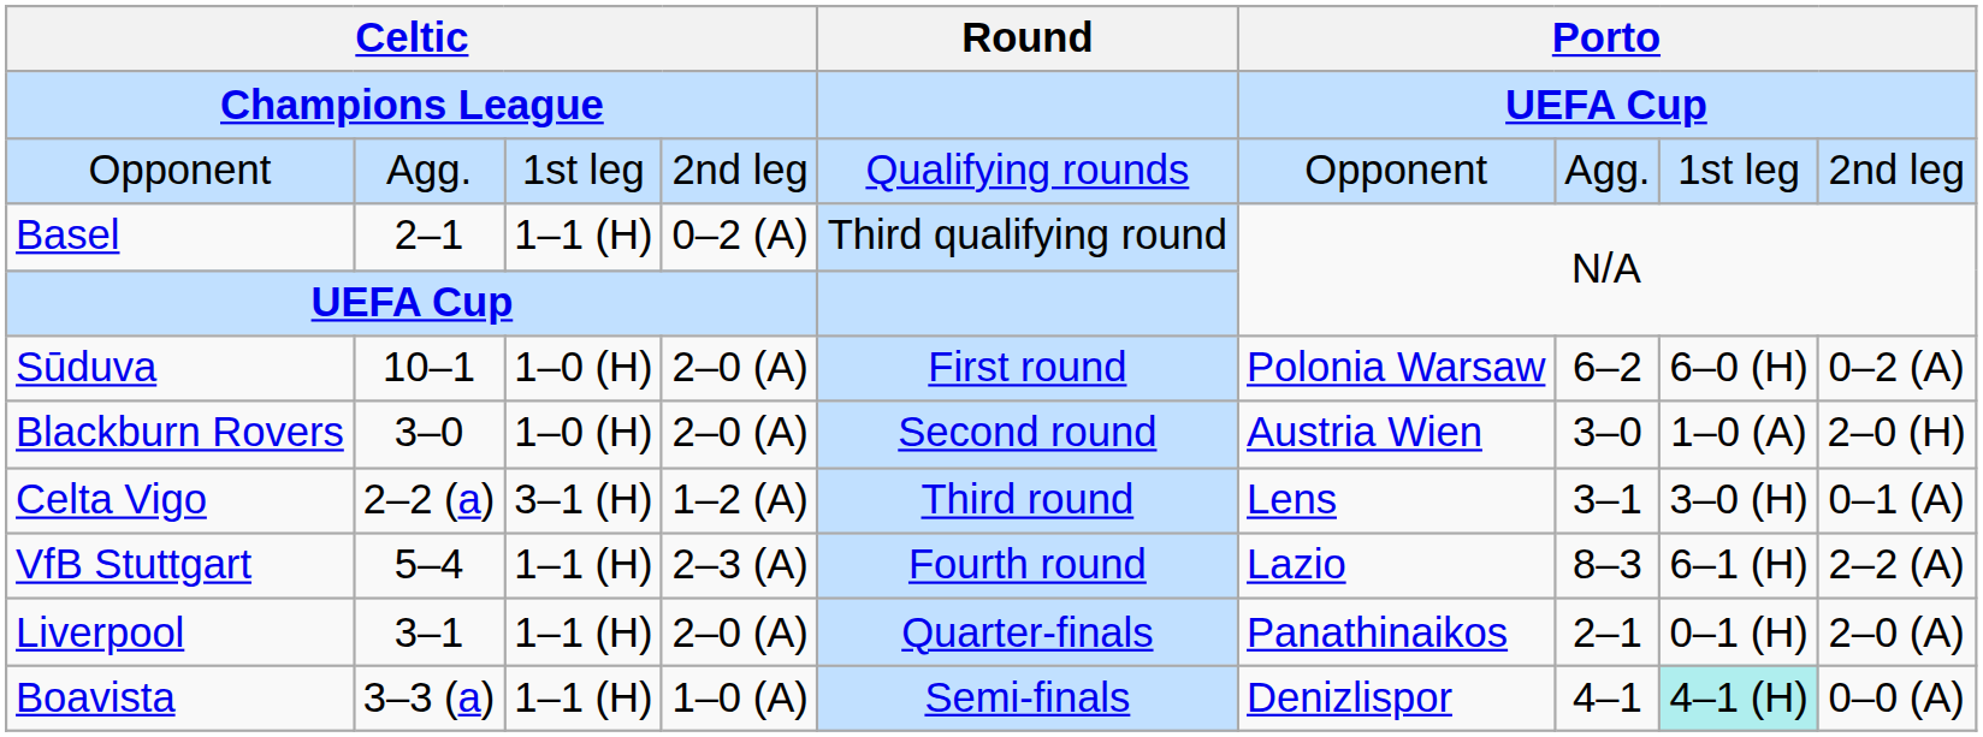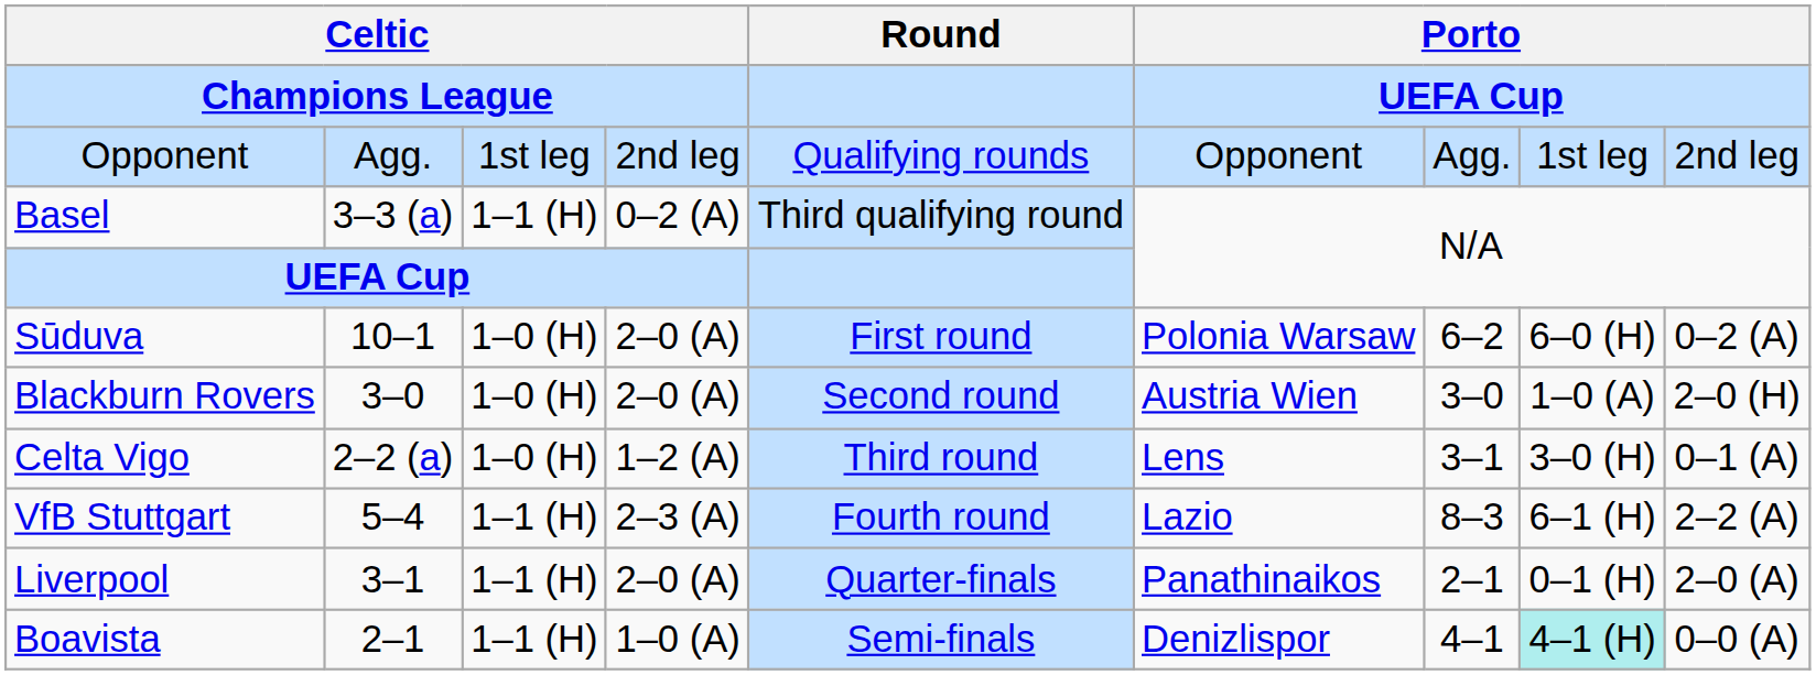Basel | column 2: 2–1 -> 3–3 (a)
Celta Vigo | column 3: 3–1 (H) -> 1–0 (H)
Boavista | column 2: 3–3 (a) -> 2–1
